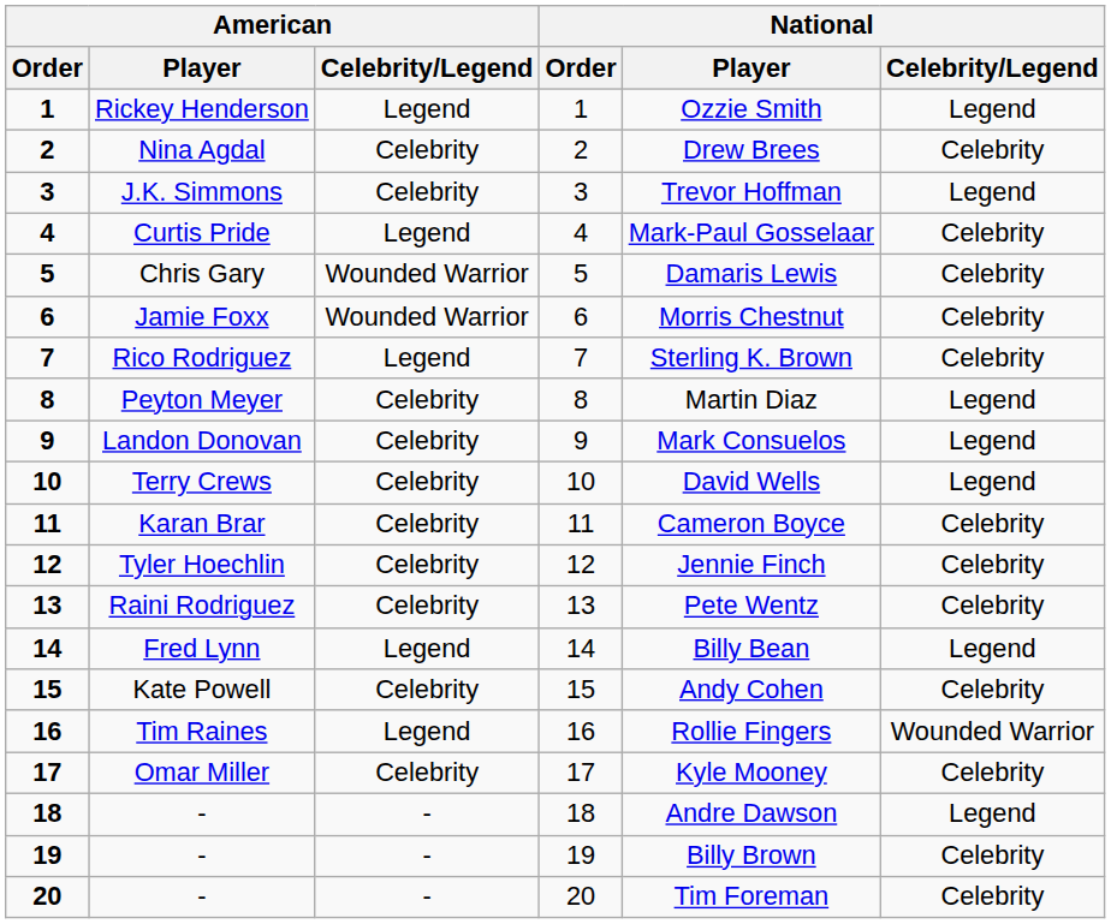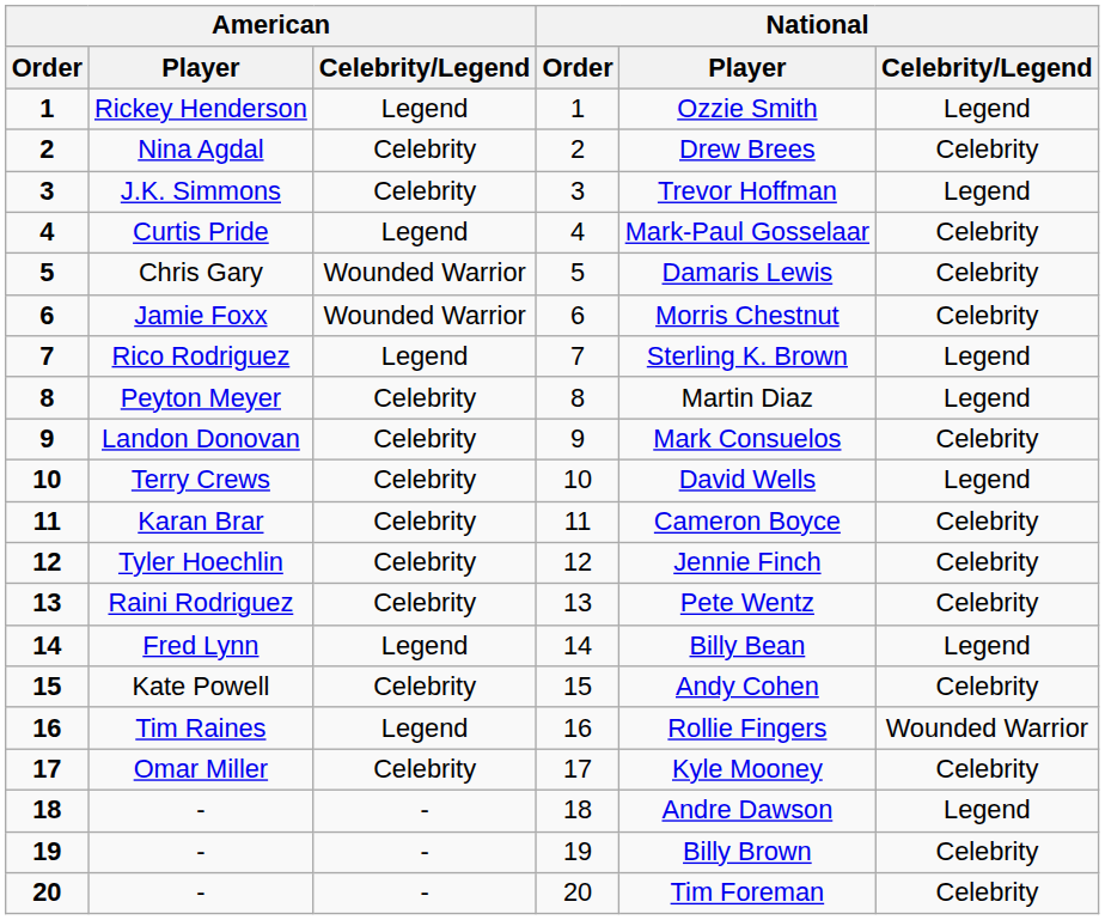Rico Rodriguez | National / Celebrity/Legend: Celebrity -> Legend
Landon Donovan | National / Celebrity/Legend: Legend -> Celebrity
